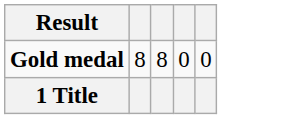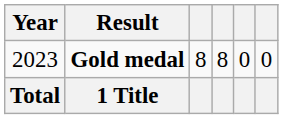+ column: Year | 2023 | Total
